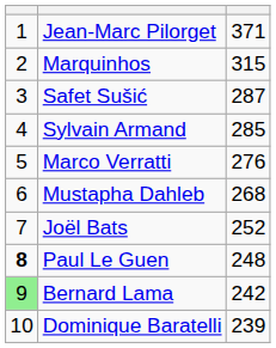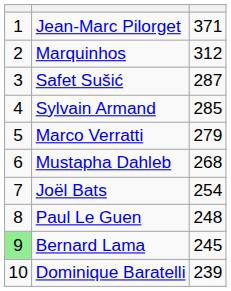Marquinhos | column 3: 315 -> 312
Marco Verratti | column 3: 276 -> 279
Joël Bats | column 3: 252 -> 254
Paul Le Guen | column 1: bold -> normal
Bernard Lama | column 3: 242 -> 245
